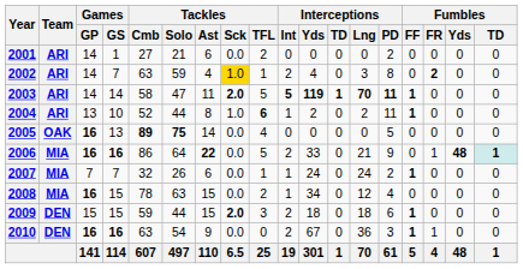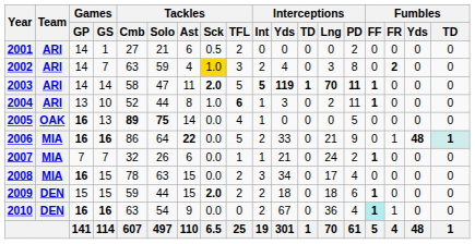2001 | Tackles / Sck: 0.0 -> 0.5
2002 | Tackles / TFL: 1 -> 3
2004 | Interceptions / Yds: 2 -> 3
2005 | Interceptions / Int: 0 -> 1
2007 | Interceptions / Yds: 24 -> 21
2008 | Interceptions / Int: 1 -> 3
2008 | Interceptions / Lng: 12 -> 17
2009 | Tackles / TFL: 3 -> 2
2010 | Interceptions / PD: 3 -> 4
2010 | Fumbles / FF: no background -> paleturquoise background
